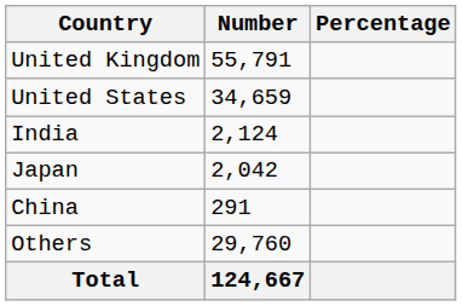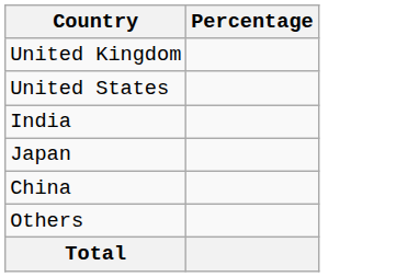- column: Number | 55,791 | 34,659 | 2,124 | 2,042 | 291 | 29,760 | 124,667
